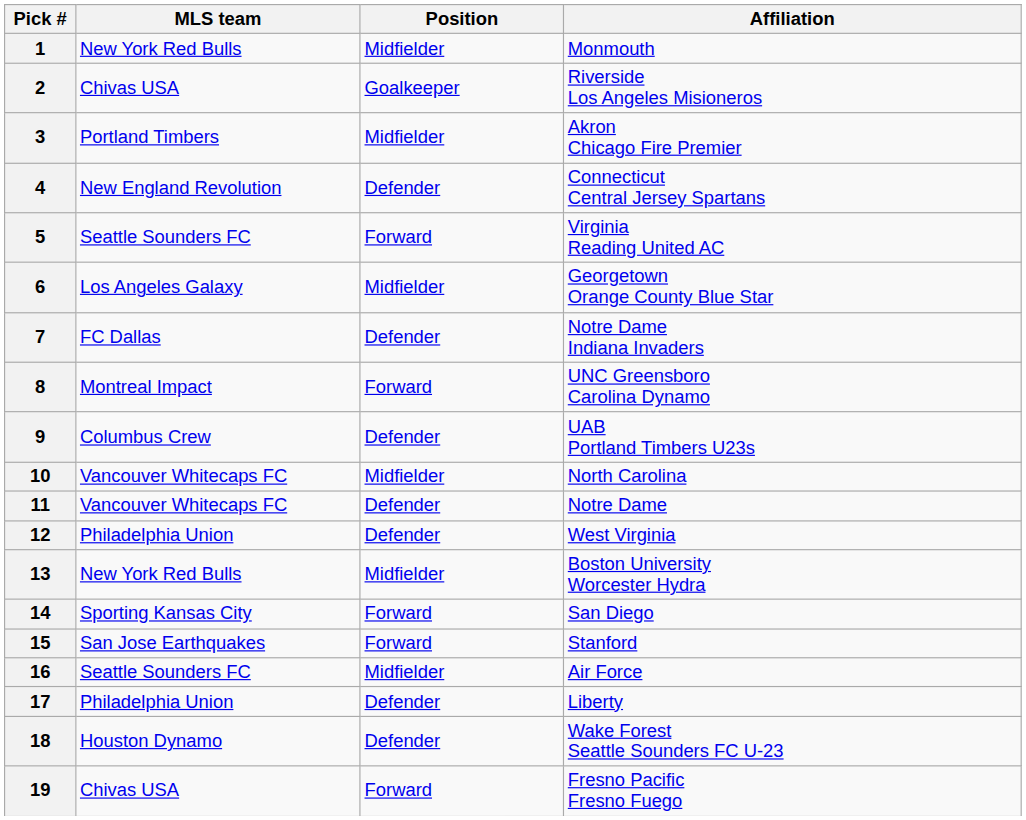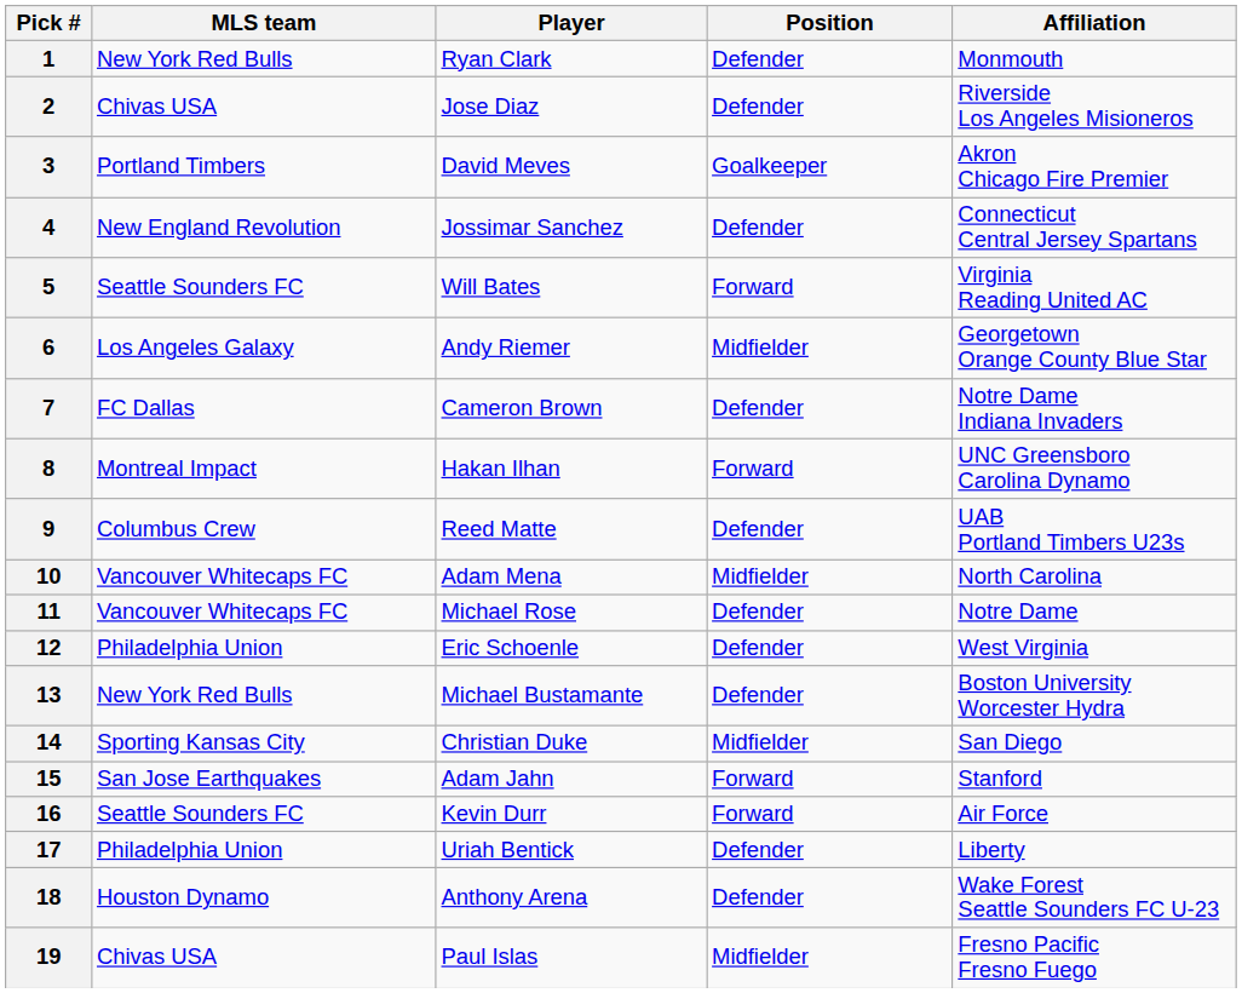+ column: Player | Ryan Clark | Jose Diaz | David Meves | Jossimar Sanchez | Will Bates | Andy Riemer | Cameron Brown | Hakan Ilhan | Reed Matte | Adam Mena | Michael Rose | Eric Schoenle | Michael Bustamante | Christian Duke | Adam Jahn | Kevin Durr | Uriah Bentick | Anthony Arena | Paul Islas
1 | Position: Midfielder -> Defender
2 | Position: Goalkeeper -> Defender
3 | Position: Midfielder -> Goalkeeper
13 | Position: Midfielder -> Defender
14 | Position: Forward -> Midfielder
16 | Position: Midfielder -> Forward
19 | Position: Forward -> Midfielder
